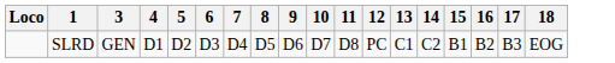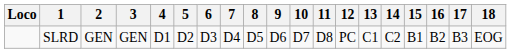+ column: 2 | GEN
